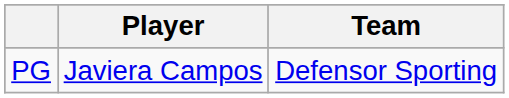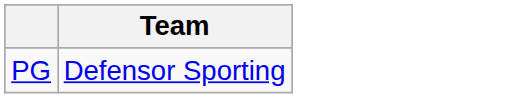- column: Player | Javiera Campos
